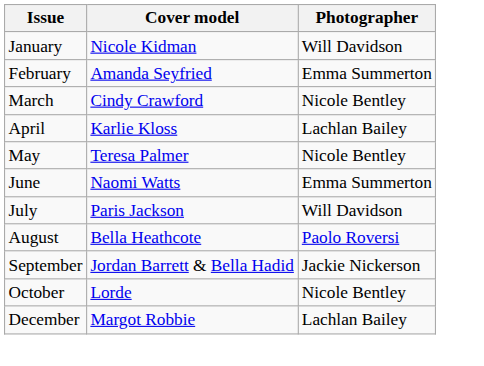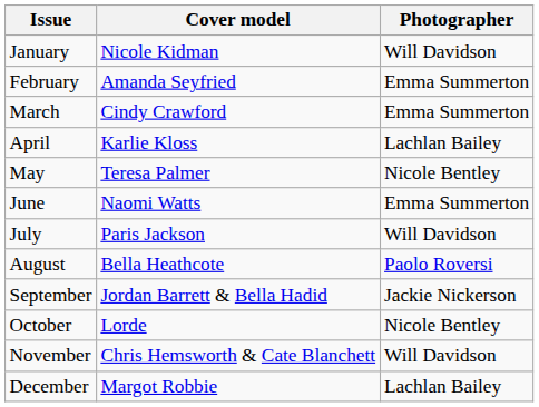March | Photographer: Nicole Bentley -> Emma Summerton
+ row: November | Chris Hemsworth & Cate Blanchett | Will Davidson
